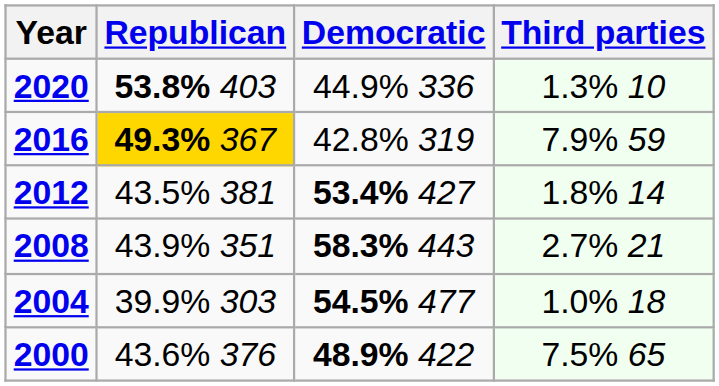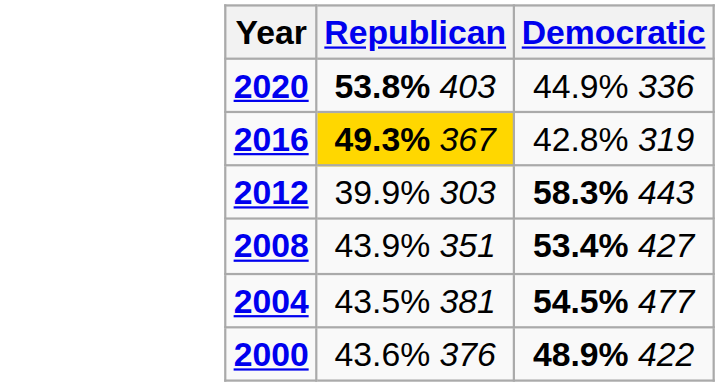- column: Third parties | 1.3% 10 | 7.9% 59 | 1.8% 14 | 2.7% 21 | 1.0% 18 | 7.5% 65
2012 | Republican: 43.5% 381 -> 39.9% 303
2012 | Democratic: 53.4% 427 -> 58.3% 443
2008 | Democratic: 58.3% 443 -> 53.4% 427
2004 | Republican: 39.9% 303 -> 43.5% 381
